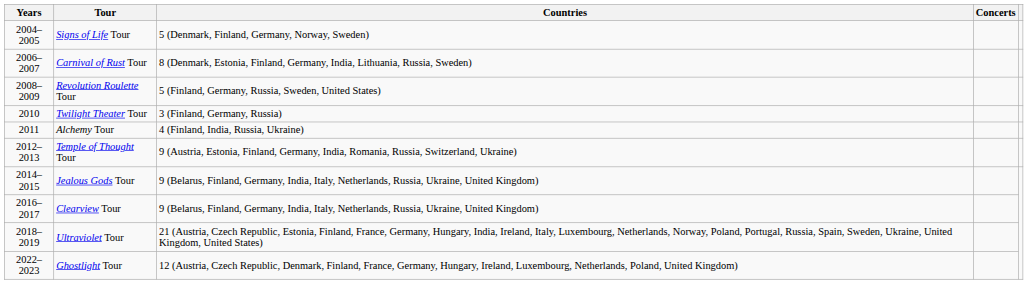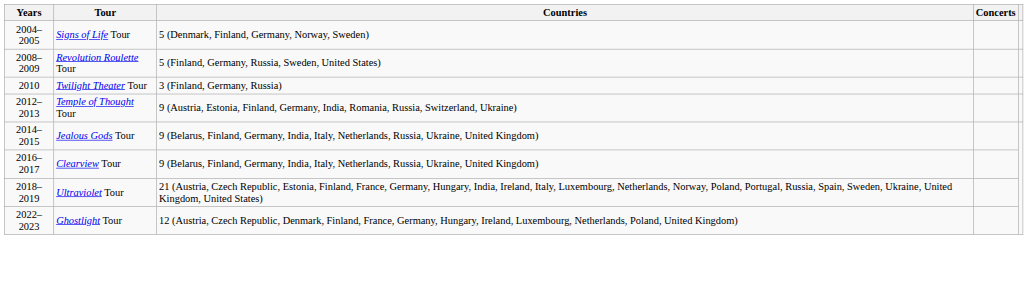- row: 2006–2007 | Carnival of Rust Tour | 8 (Denmark, Estonia, Finland, Germany, India, Lithuania, Russia, Sweden)
- row: 2011 | Alchemy Tour | 4 (Finland, India, Russia, Ukraine)
